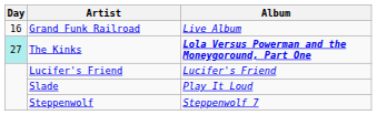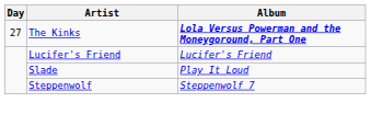- row: 16 | Grand Funk Railroad | Live Album
The Kinks | Day: paleturquoise background -> no background
